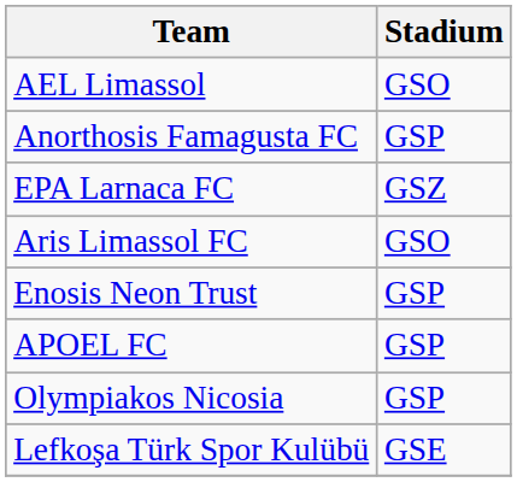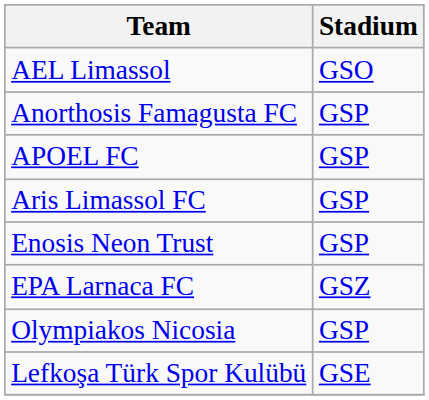rows swapped: APOEL FC <-> EPA Larnaca FC
Aris Limassol FC | Stadium: GSO -> GSP
